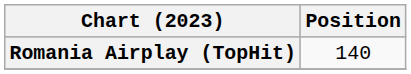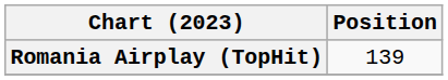Romania Airplay (TopHit) | Position: 140 -> 139
